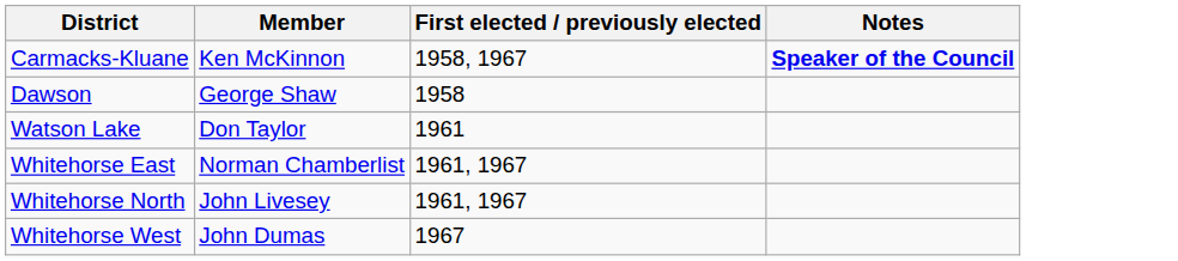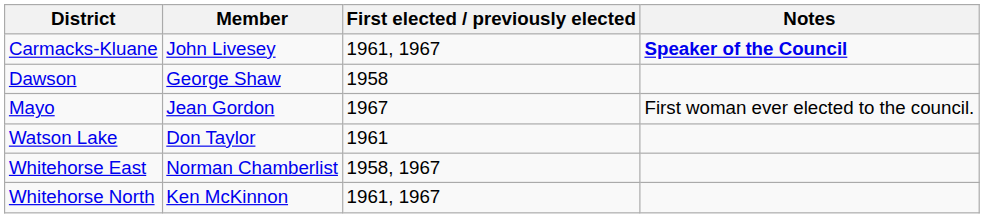Carmacks-Kluane | Member: Ken McKinnon -> John Livesey
Carmacks-Kluane | First elected / previously elected: 1958, 1967 -> 1961, 1967
+ row: Mayo | Jean Gordon | 1967 | First woman ever elected to the council.
Whitehorse East | First elected / previously elected: 1961, 1967 -> 1958, 1967
Whitehorse North | Member: John Livesey -> Ken McKinnon
- row: Whitehorse West | John Dumas | 1967
